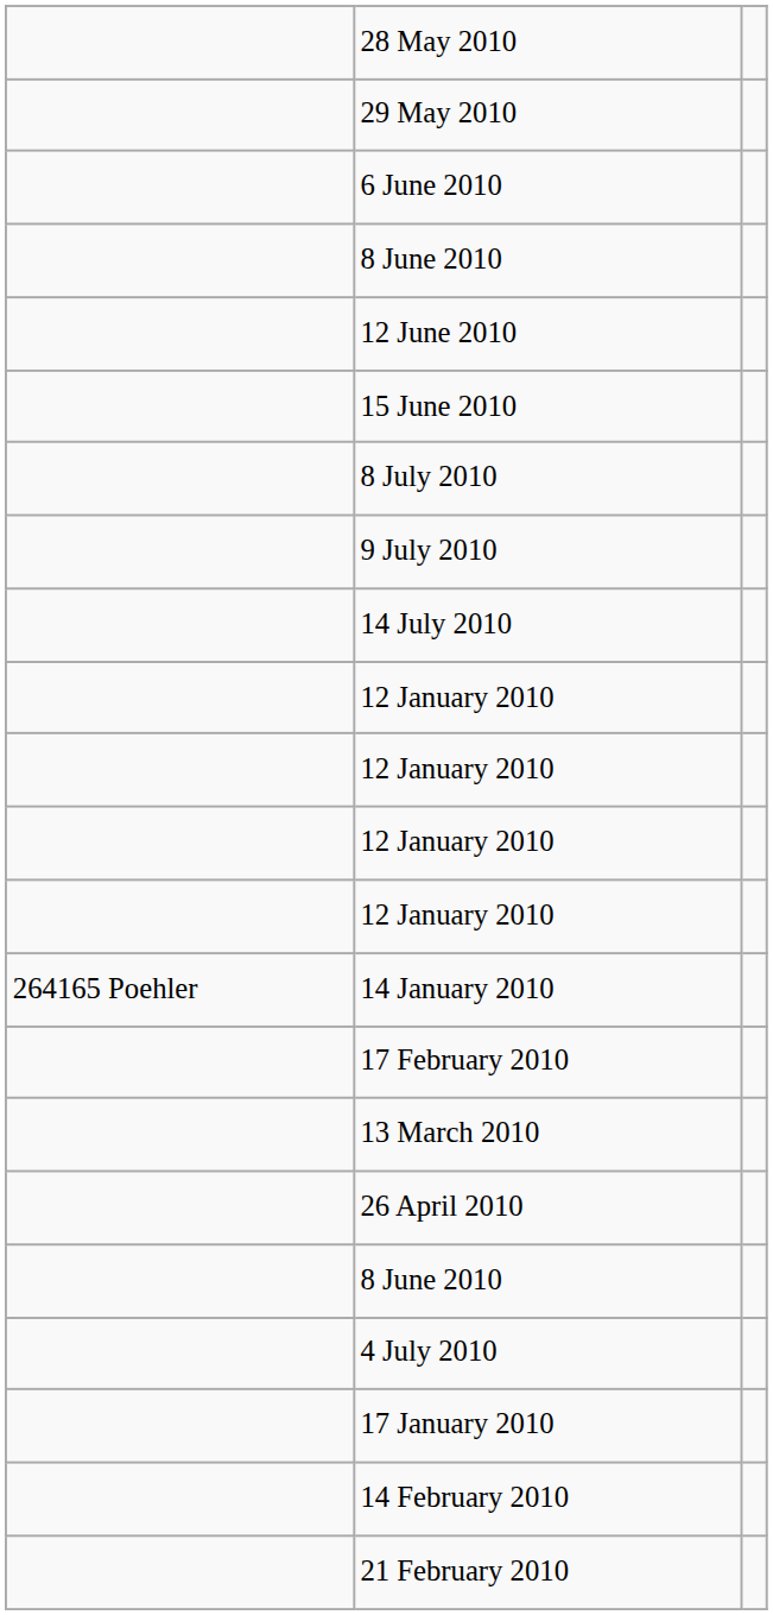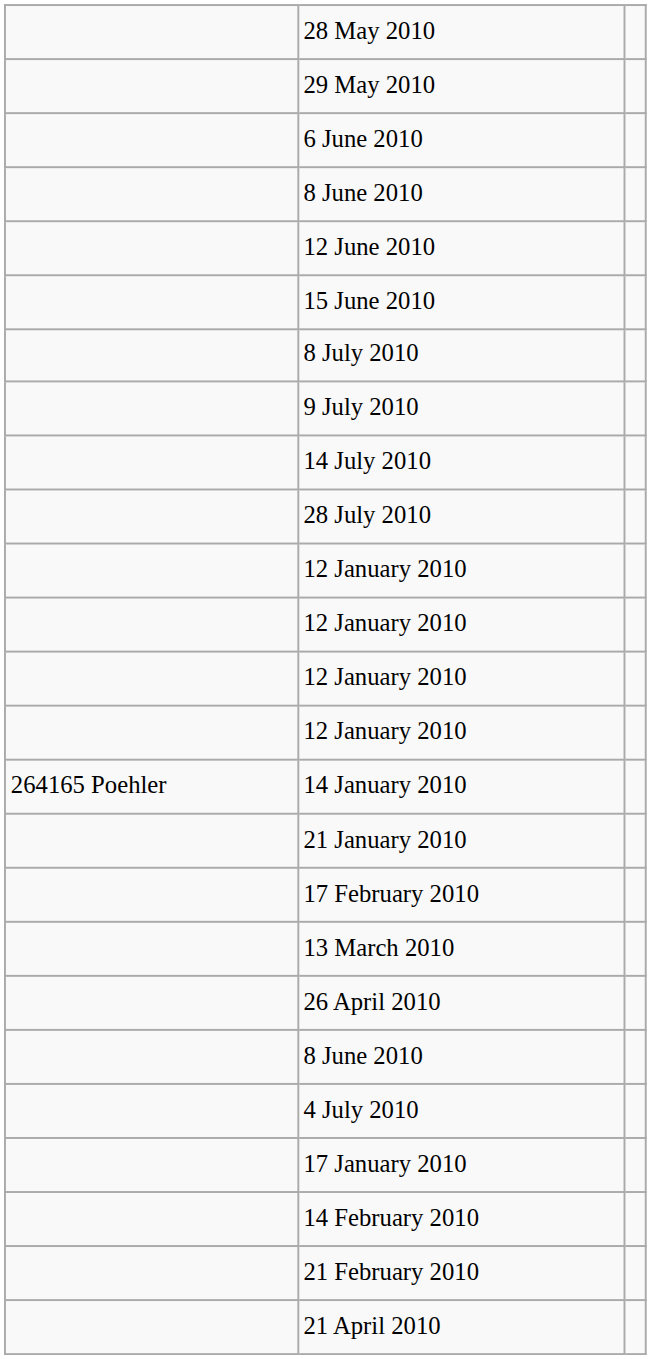+ row: 28 July 2010
+ row: 21 January 2010
+ row: 21 April 2010
